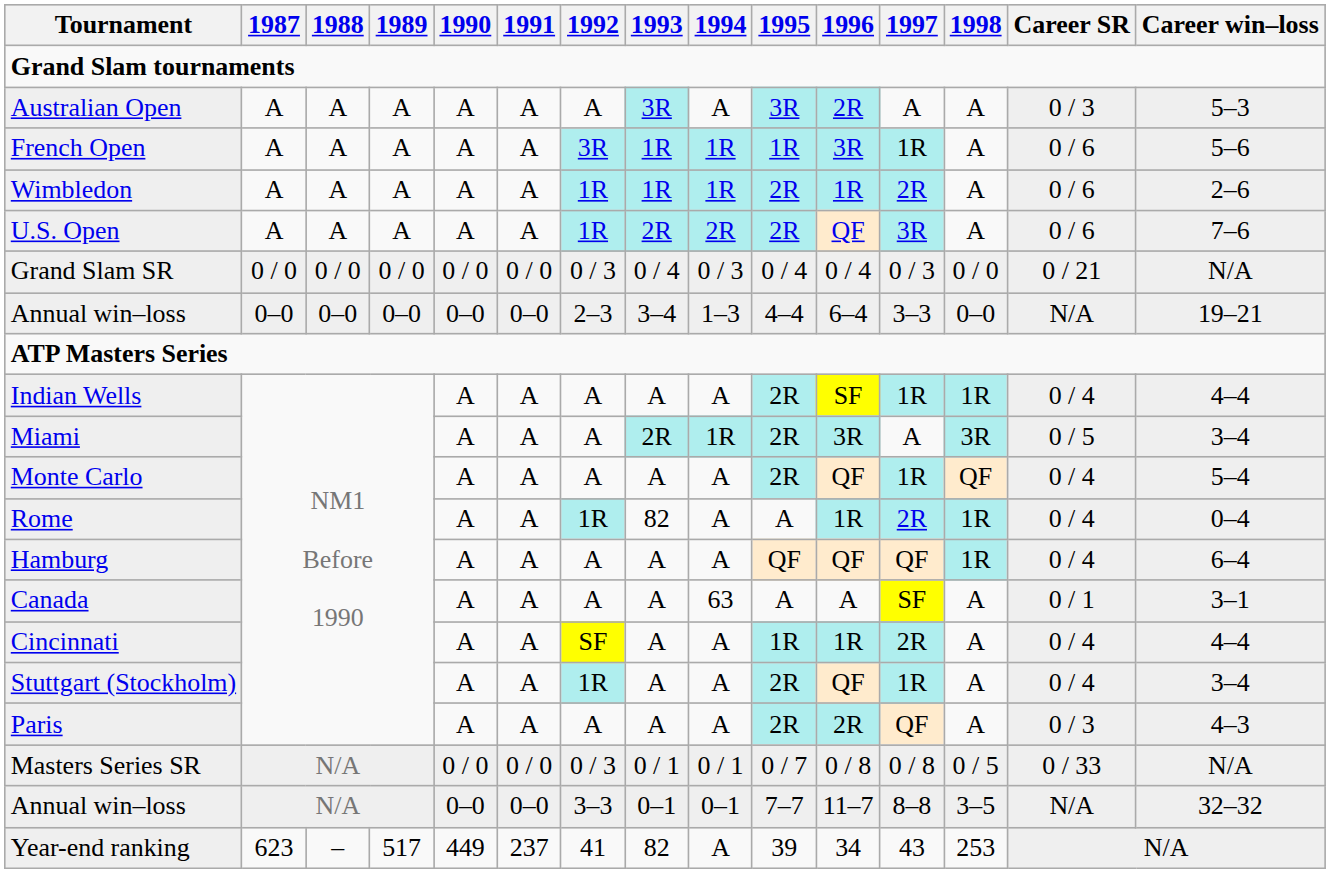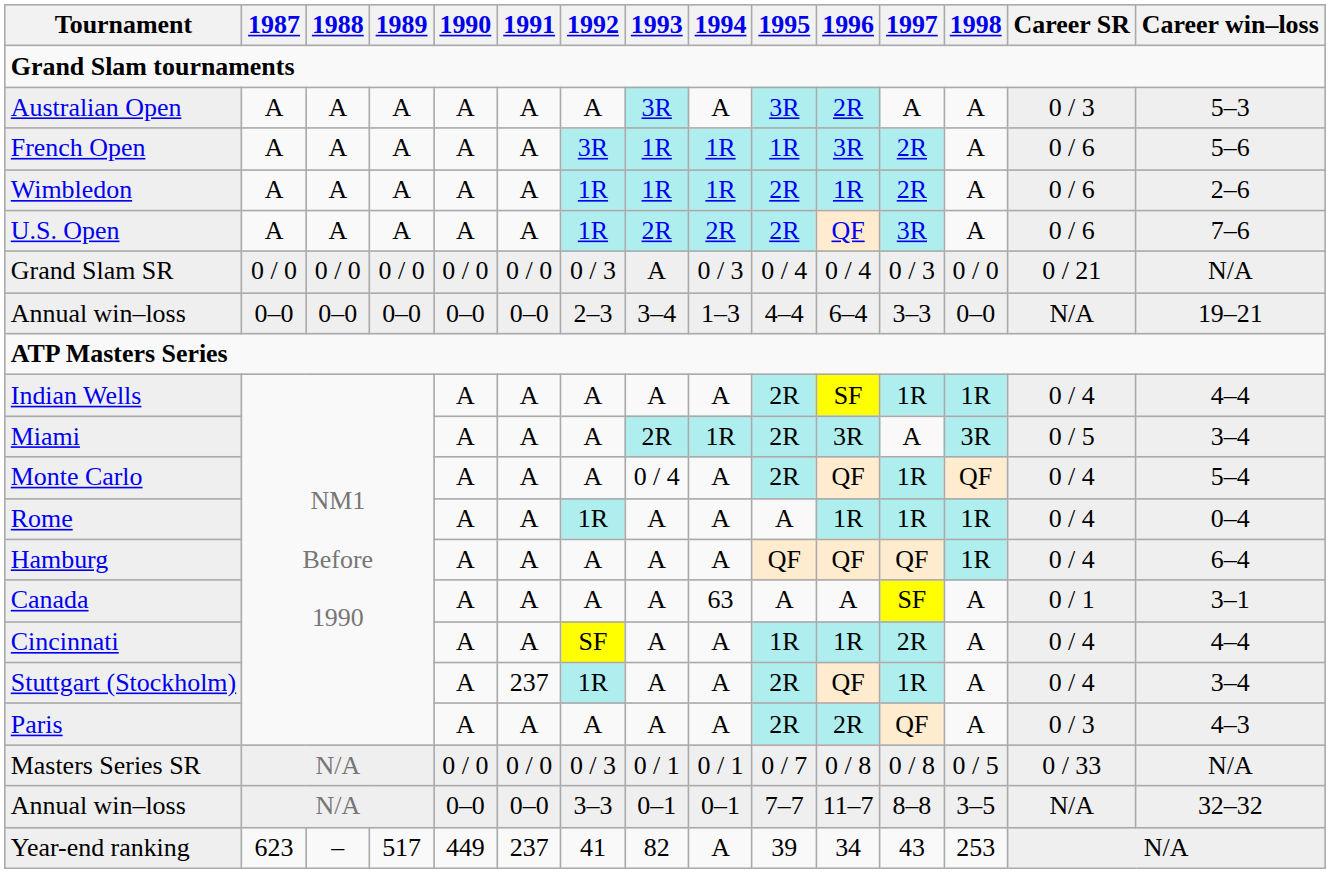French Open | 1997: 1R -> 2R
Grand Slam SR | 1993: 0 / 4 -> A
Monte Carlo | 1993: A -> 0 / 4
Rome | 1993: 82 -> A
Rome | 1997: 2R -> 1R
Stuttgart (Stockholm) | 1991: A -> 237
